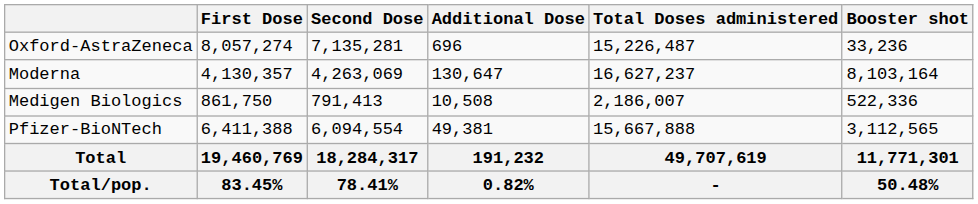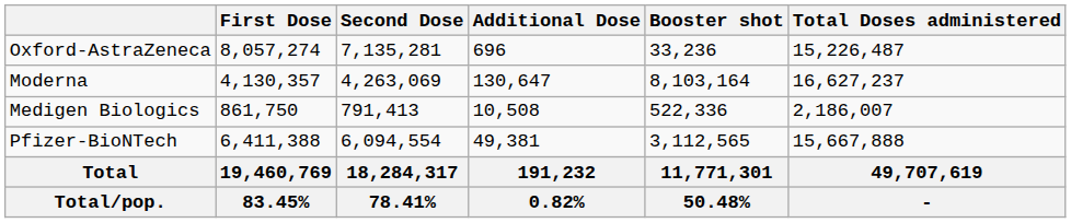columns swapped: Booster shot <-> Total Doses administered
